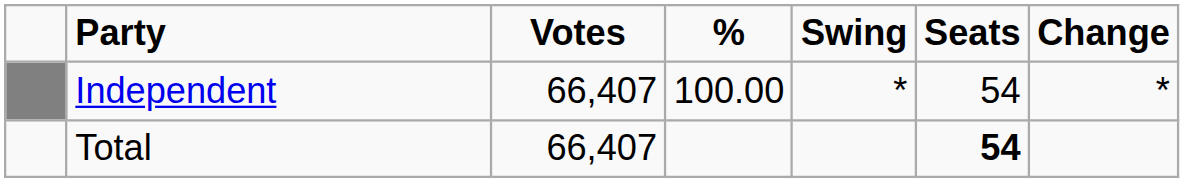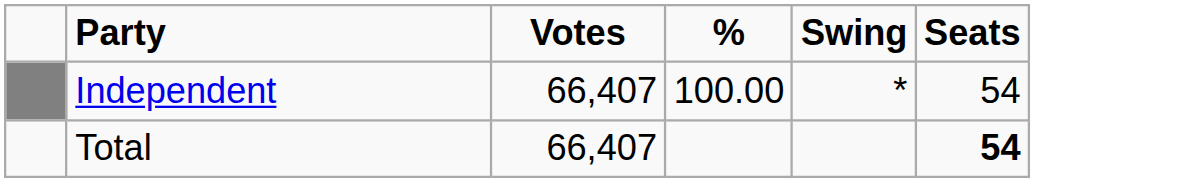- column: Change | *
